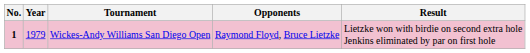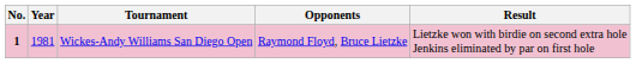Wickes-Andy Williams San Diego Open | Year: 1979 -> 1981
